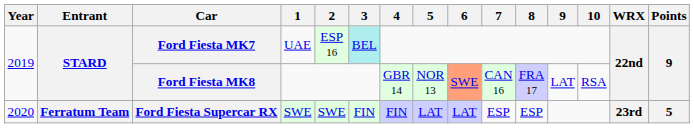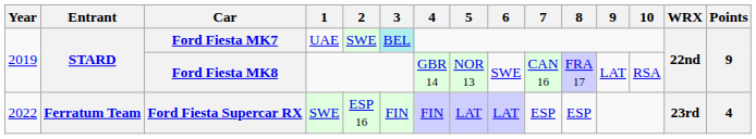Ford Fiesta MK7 | 2: ESP 16 -> SWE
Ford Fiesta MK8 | 6: lightsalmon background -> no background
Ford Fiesta Supercar RX | Year: 2020 -> 2022
Ford Fiesta Supercar RX | 2: SWE -> ESP 16
Ford Fiesta Supercar RX | Points: 5 -> 4
